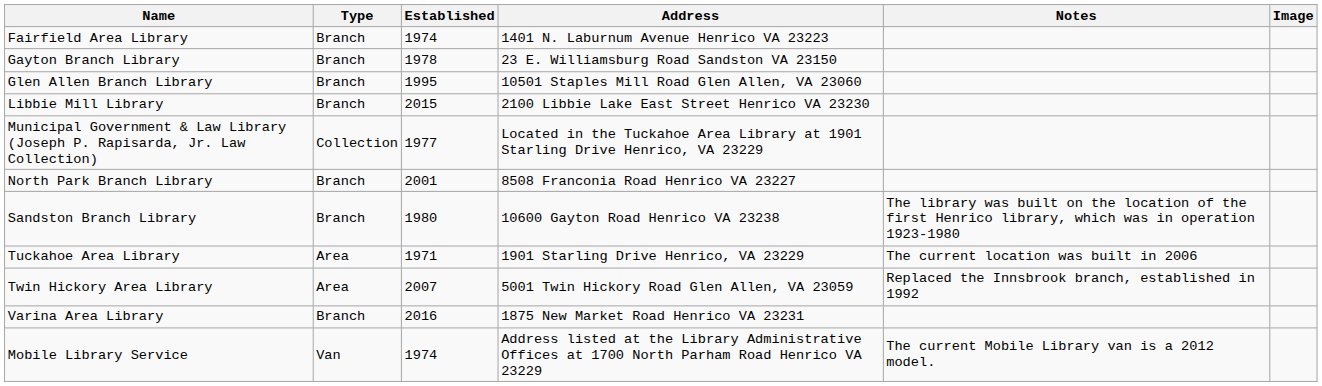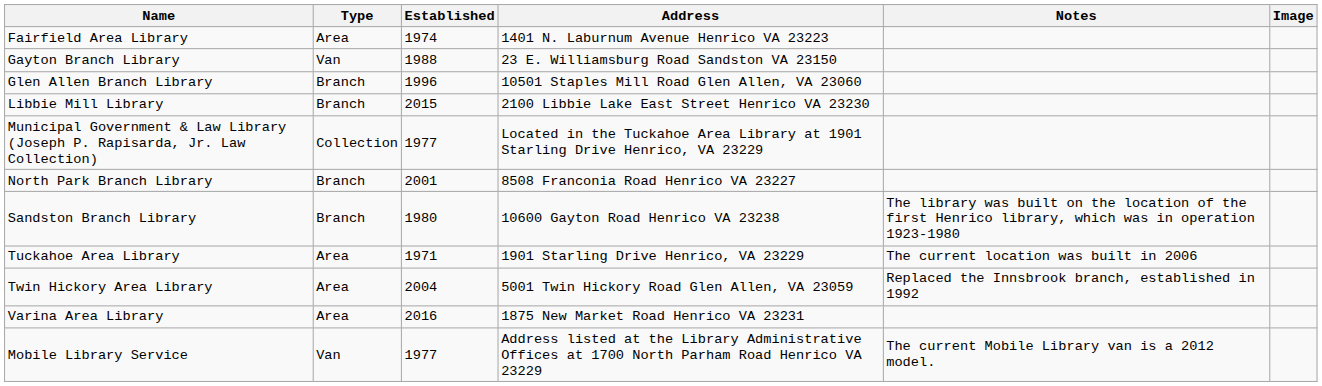Fairfield Area Library | Type: Branch -> Area
Gayton Branch Library | Type: Branch -> Van
Gayton Branch Library | Established: 1978 -> 1988
Glen Allen Branch Library | Established: 1995 -> 1996
Twin Hickory Area Library | Established: 2007 -> 2004
Varina Area Library | Type: Branch -> Area
Mobile Library Service | Established: 1974 -> 1977
